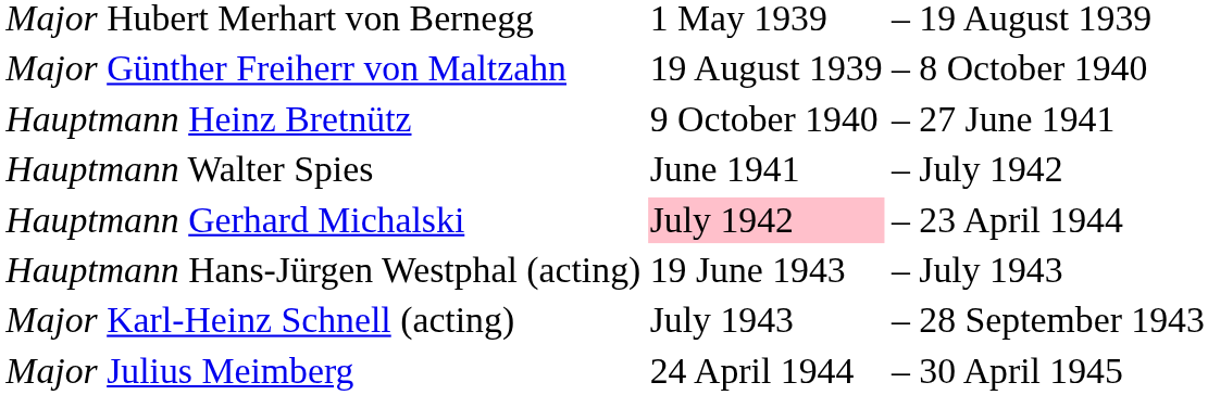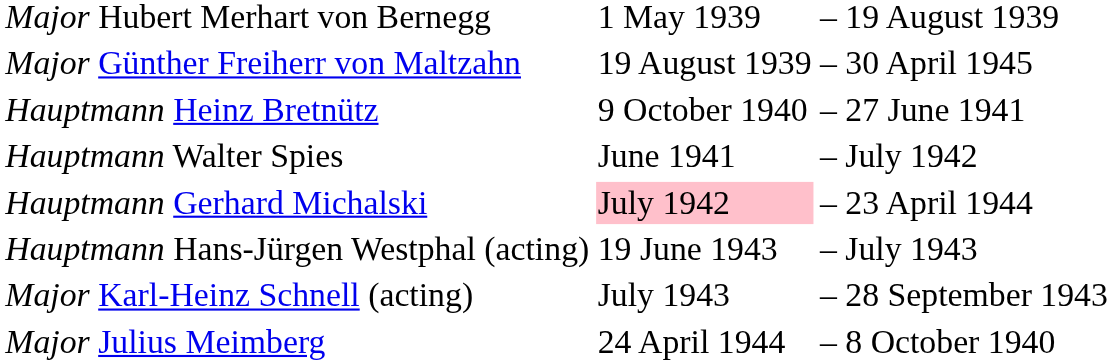Major Günther Freiherr von Maltzahn | column 4: 8 October 1940 -> 30 April 1945
Major Julius Meimberg | column 4: 30 April 1945 -> 8 October 1940
